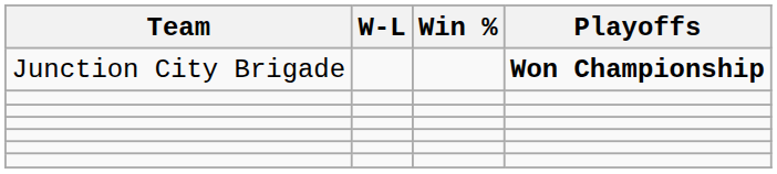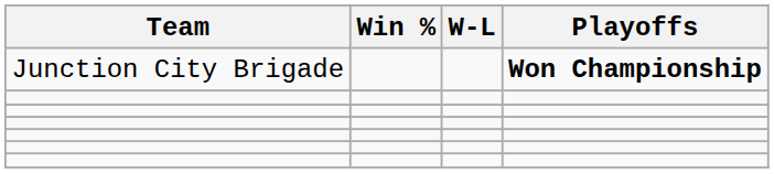columns swapped: W-L <-> Win %
